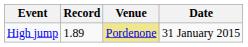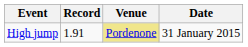High jump | Record: 1.89 -> 1.91
